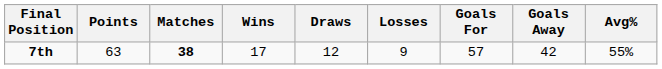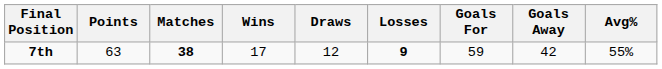7th | Losses: normal -> bold
7th | Goals For: 57 -> 59
